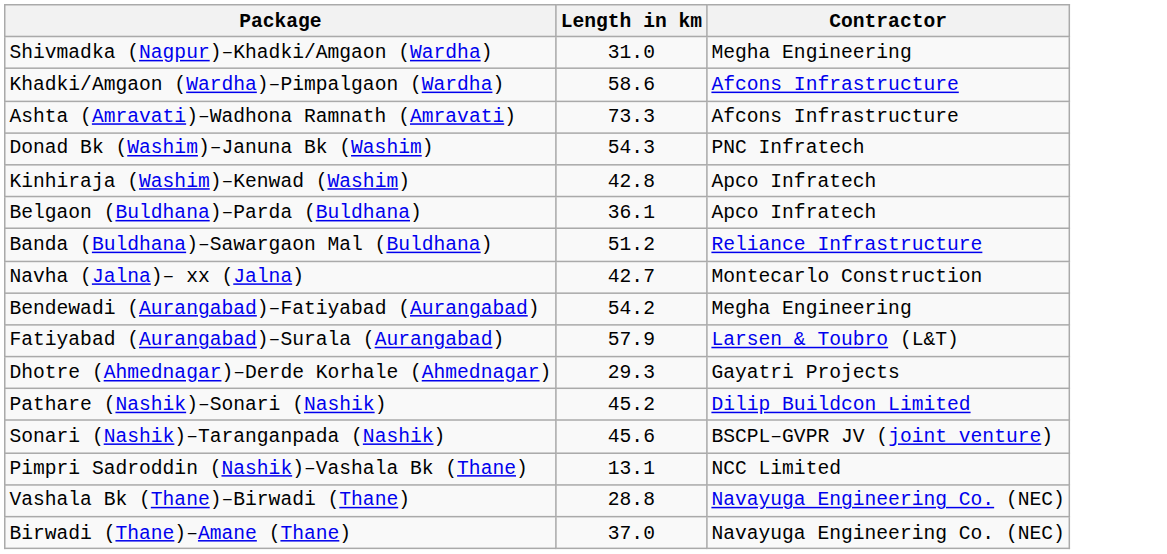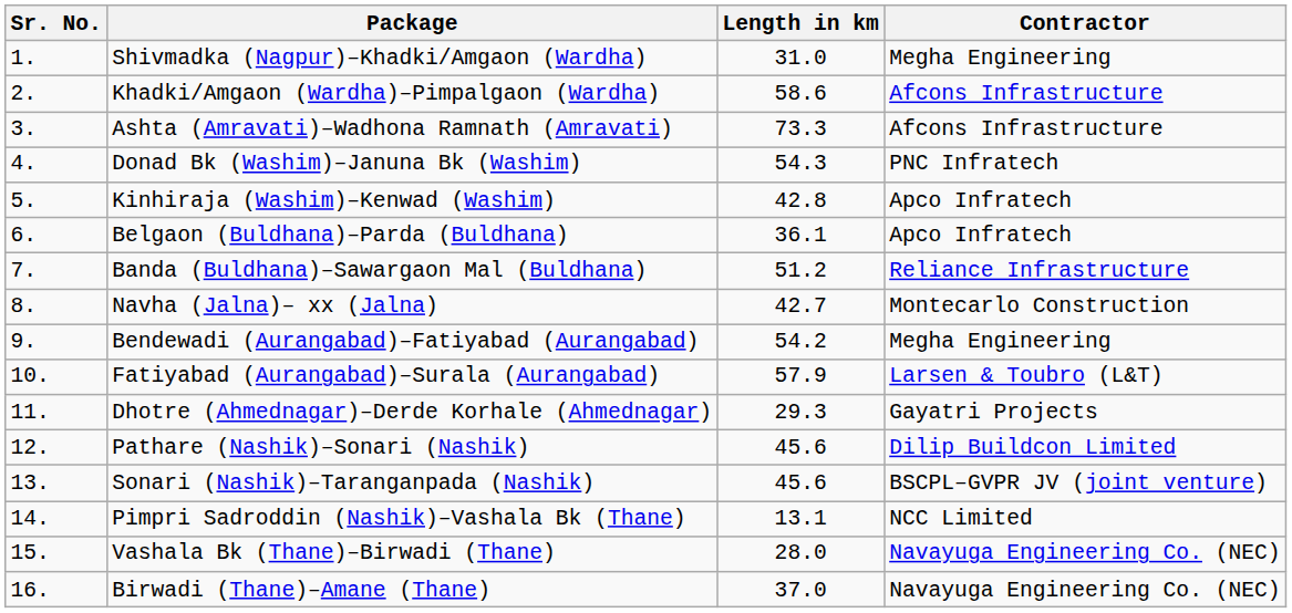+ column: Sr. No. | 1. | 2. | 3. | 4. | 5. | 6. | 7. | 8. | 9. | 10. | 11. | 12. | 13. | 14. | 15. | 16.
Pathare (Nashik)–Sonari (Nashik) | Length in km: 45.2 -> 45.6
Vashala Bk (Thane)–Birwadi (Thane) | Length in km: 28.8 -> 28.0
